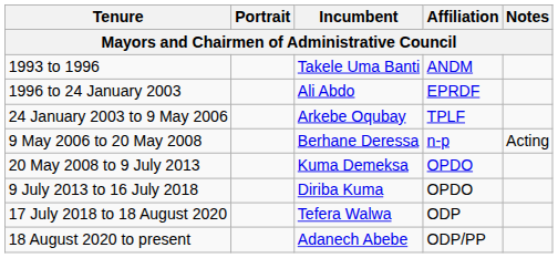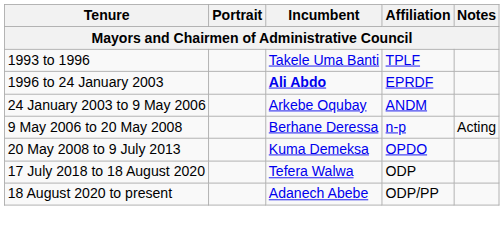1993 to 1996 | Affiliation: ANDM -> TPLF
1996 to 24 January 2003 | Incumbent: normal -> bold
24 January 2003 to 9 May 2006 | Affiliation: TPLF -> ANDM
- row: 9 July 2013 to 16 July 2018 | Diriba Kuma | OPDO
